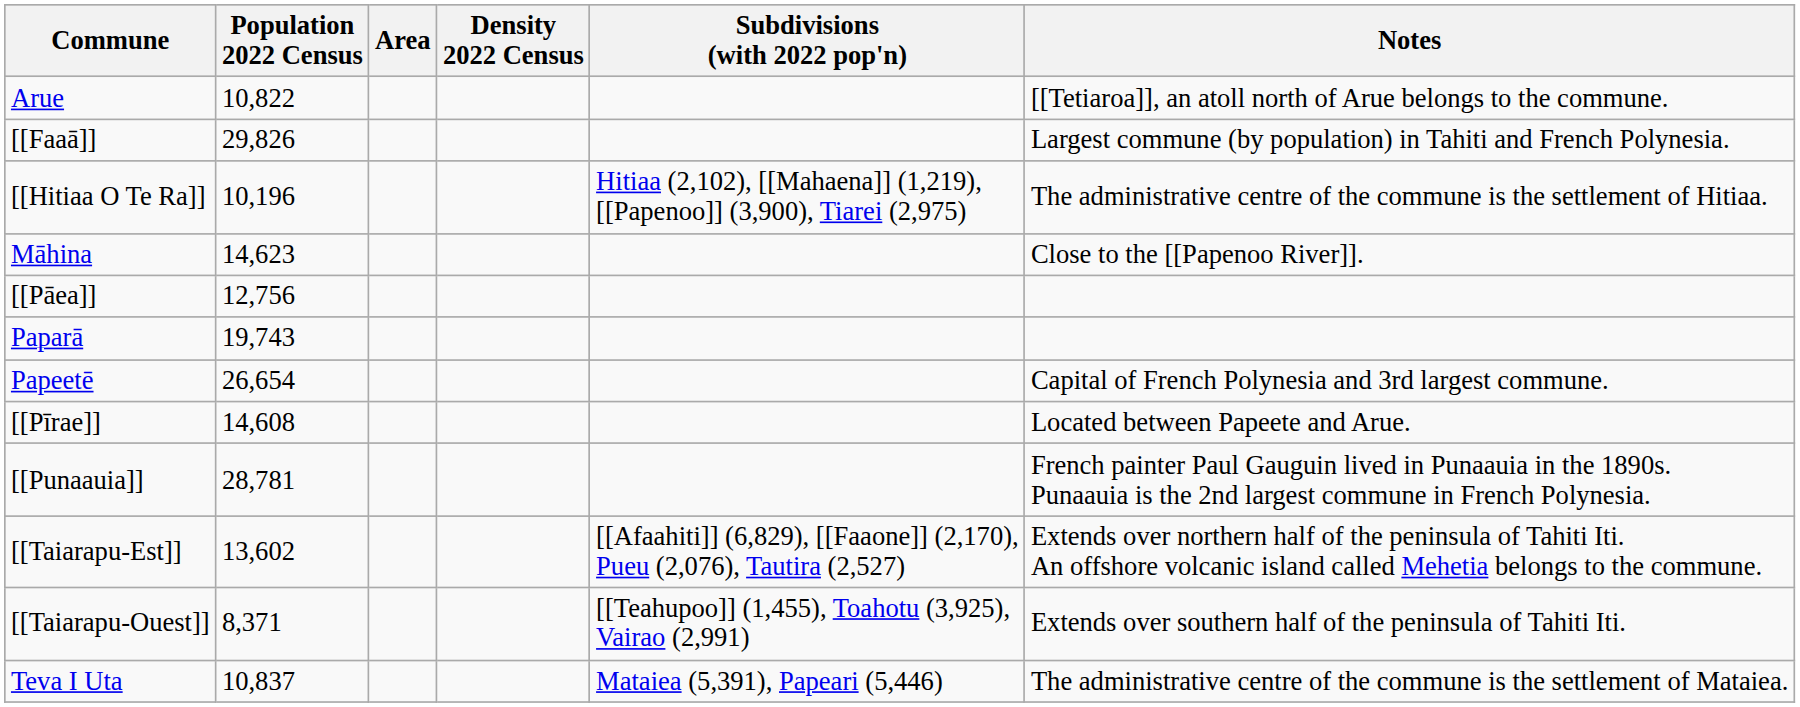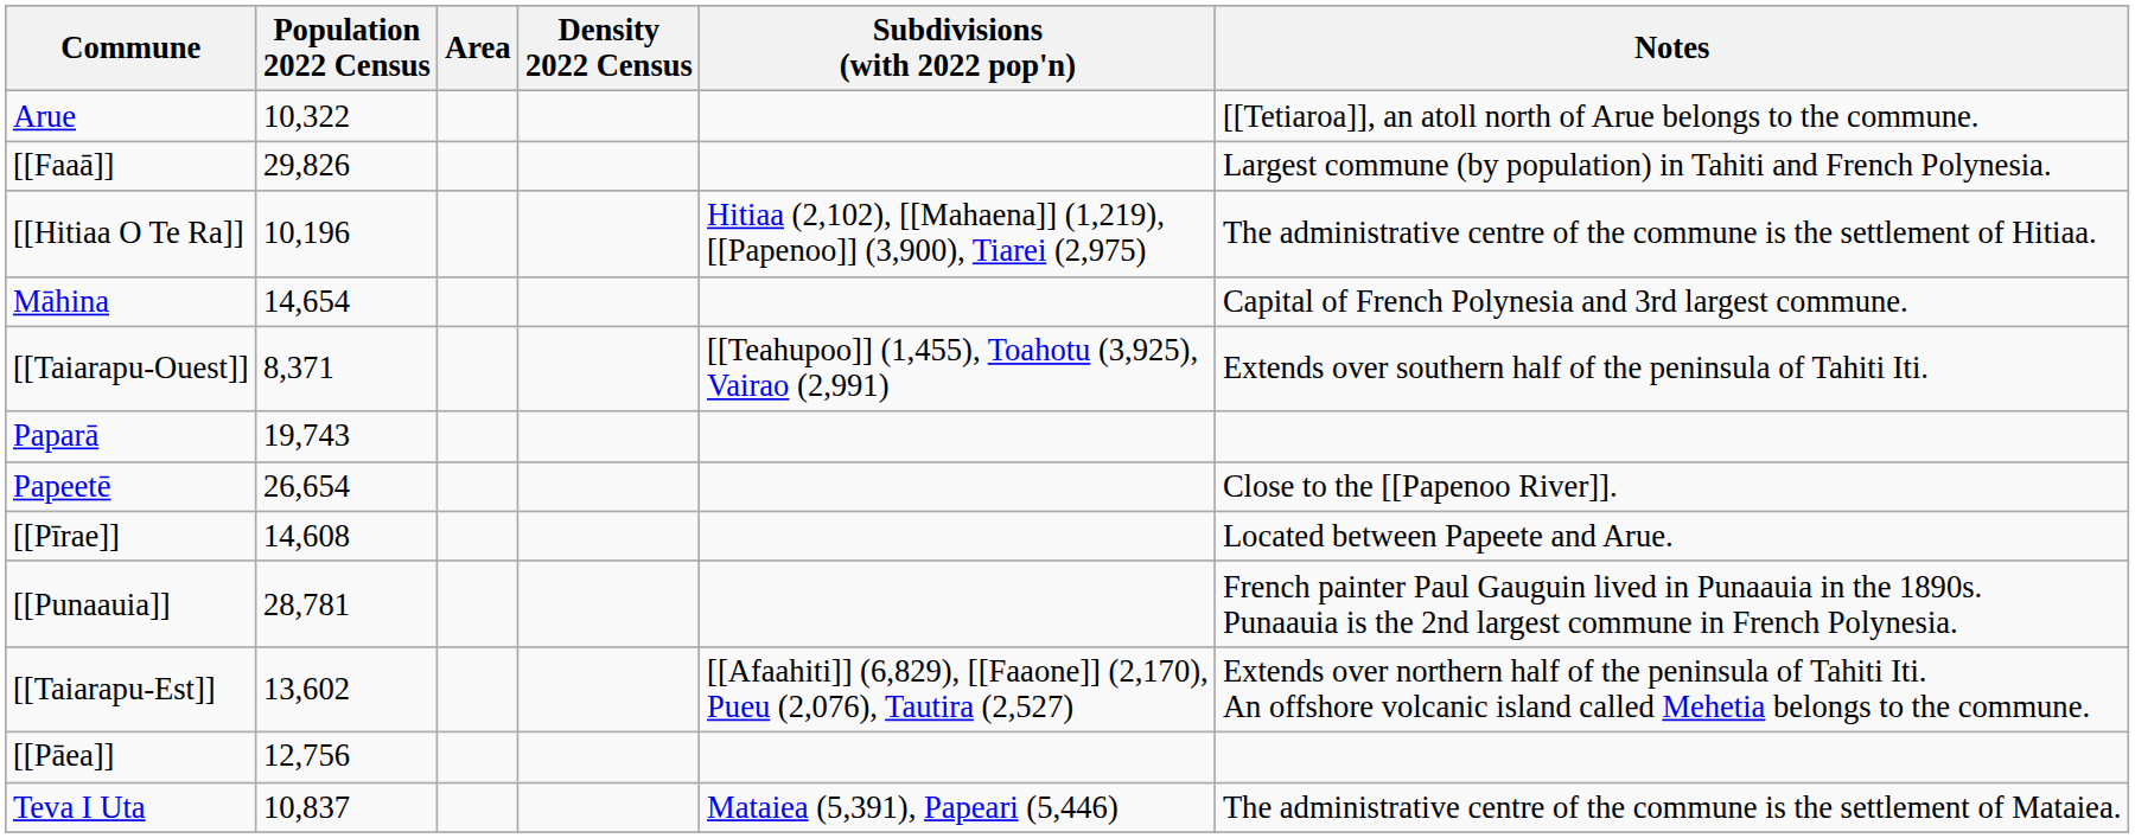Arue | Population 2022 Census: 10,822 -> 10,322
Māhina | Population 2022 Census: 14,623 -> 14,654
Māhina | Notes: Close to the [[Papenoo River]]. -> Capital of French Polynesia and 3rd largest commune.
rows swapped: [[Pāea]] <-> [[Taiarapu-Ouest]]
Papeetē | Notes: Capital of French Polynesia and 3rd largest commune. -> Close to the [[Papenoo River]].
